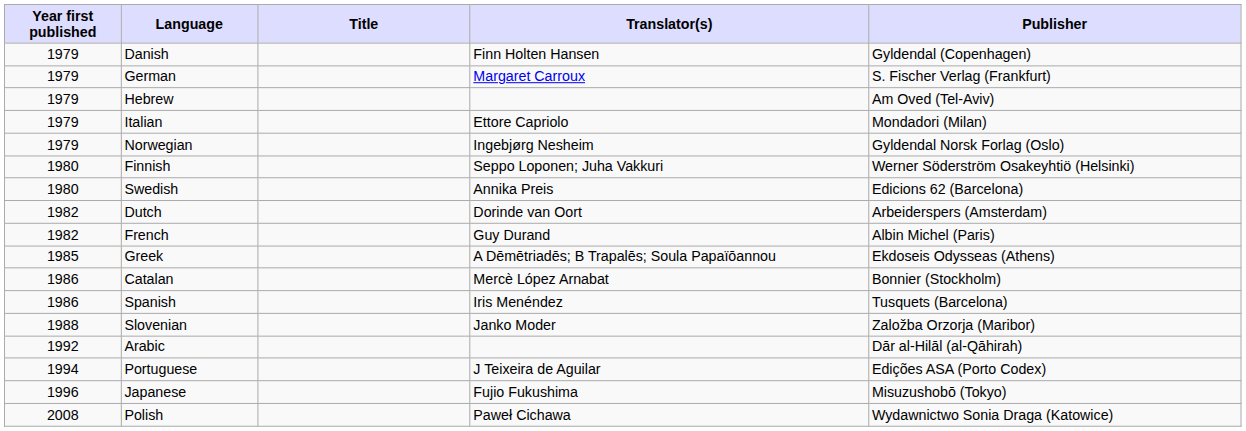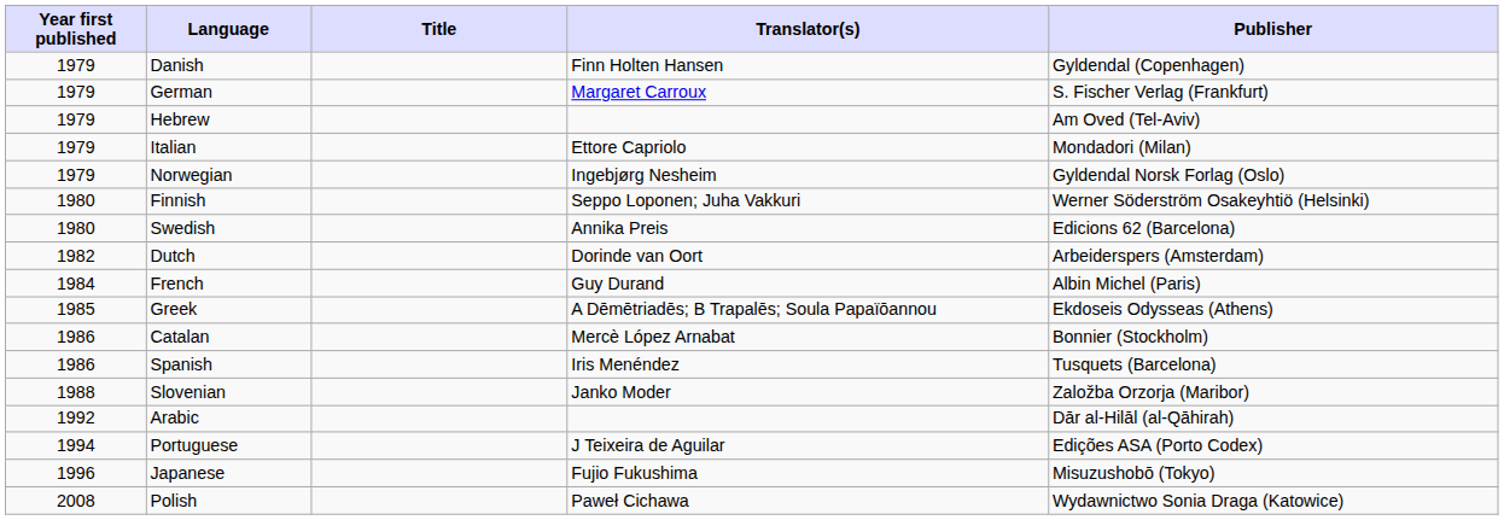French | Year first published: 1982 -> 1984
